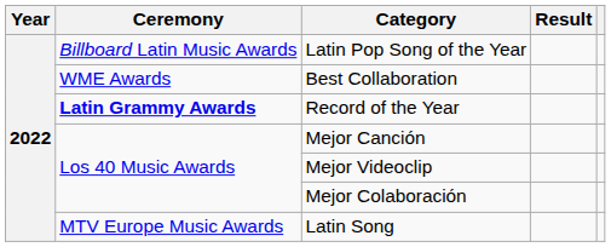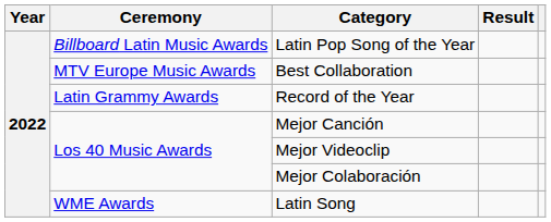Best Collaboration | Ceremony: WME Awards -> MTV Europe Music Awards
Record of the Year | Ceremony: bold -> normal
Latin Song | Ceremony: MTV Europe Music Awards -> WME Awards
